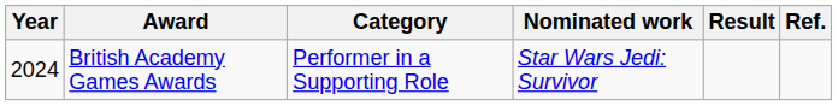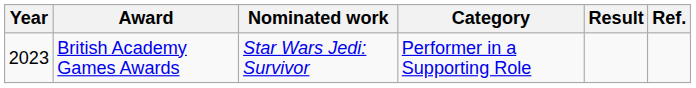columns swapped: Category <-> Nominated work
British Academy Games Awards | Year: 2024 -> 2023
